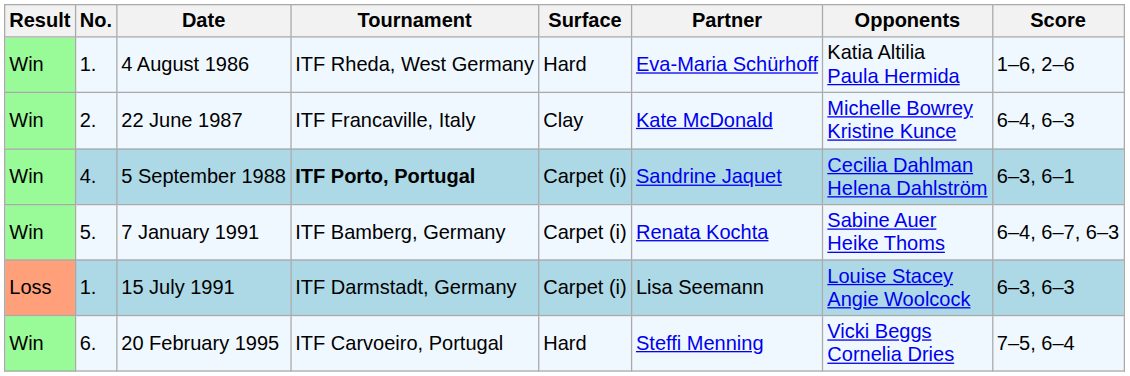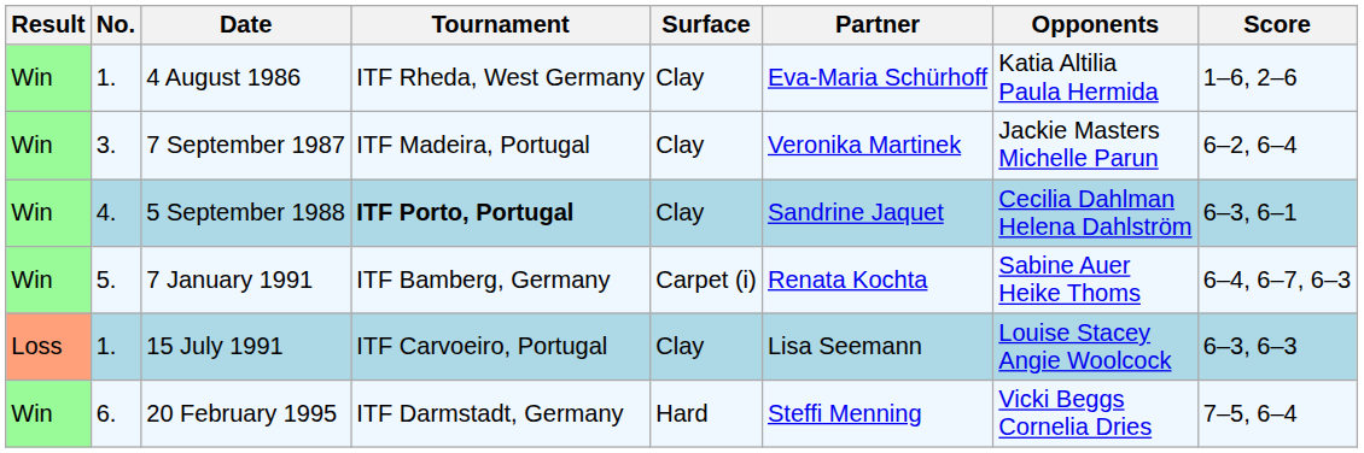4 August 1986 | Surface: Hard -> Clay
- row: Win | 2. | 22 June 1987 | ITF Francaville, Italy | Clay | Kate McDonald | Michelle Bowrey Kristine Kunce | 6–4, 6–3
+ row: Win | 3. | 7 September 1987 | ITF Madeira, Portugal | Clay | Veronika Martinek | Jackie Masters Michelle Parun | 6–2, 6–4
5 September 1988 | Surface: Carpet (i) -> Clay
15 July 1991 | Tournament: ITF Darmstadt, Germany -> ITF Carvoeiro, Portugal
15 July 1991 | Surface: Carpet (i) -> Clay
20 February 1995 | Tournament: ITF Carvoeiro, Portugal -> ITF Darmstadt, Germany
